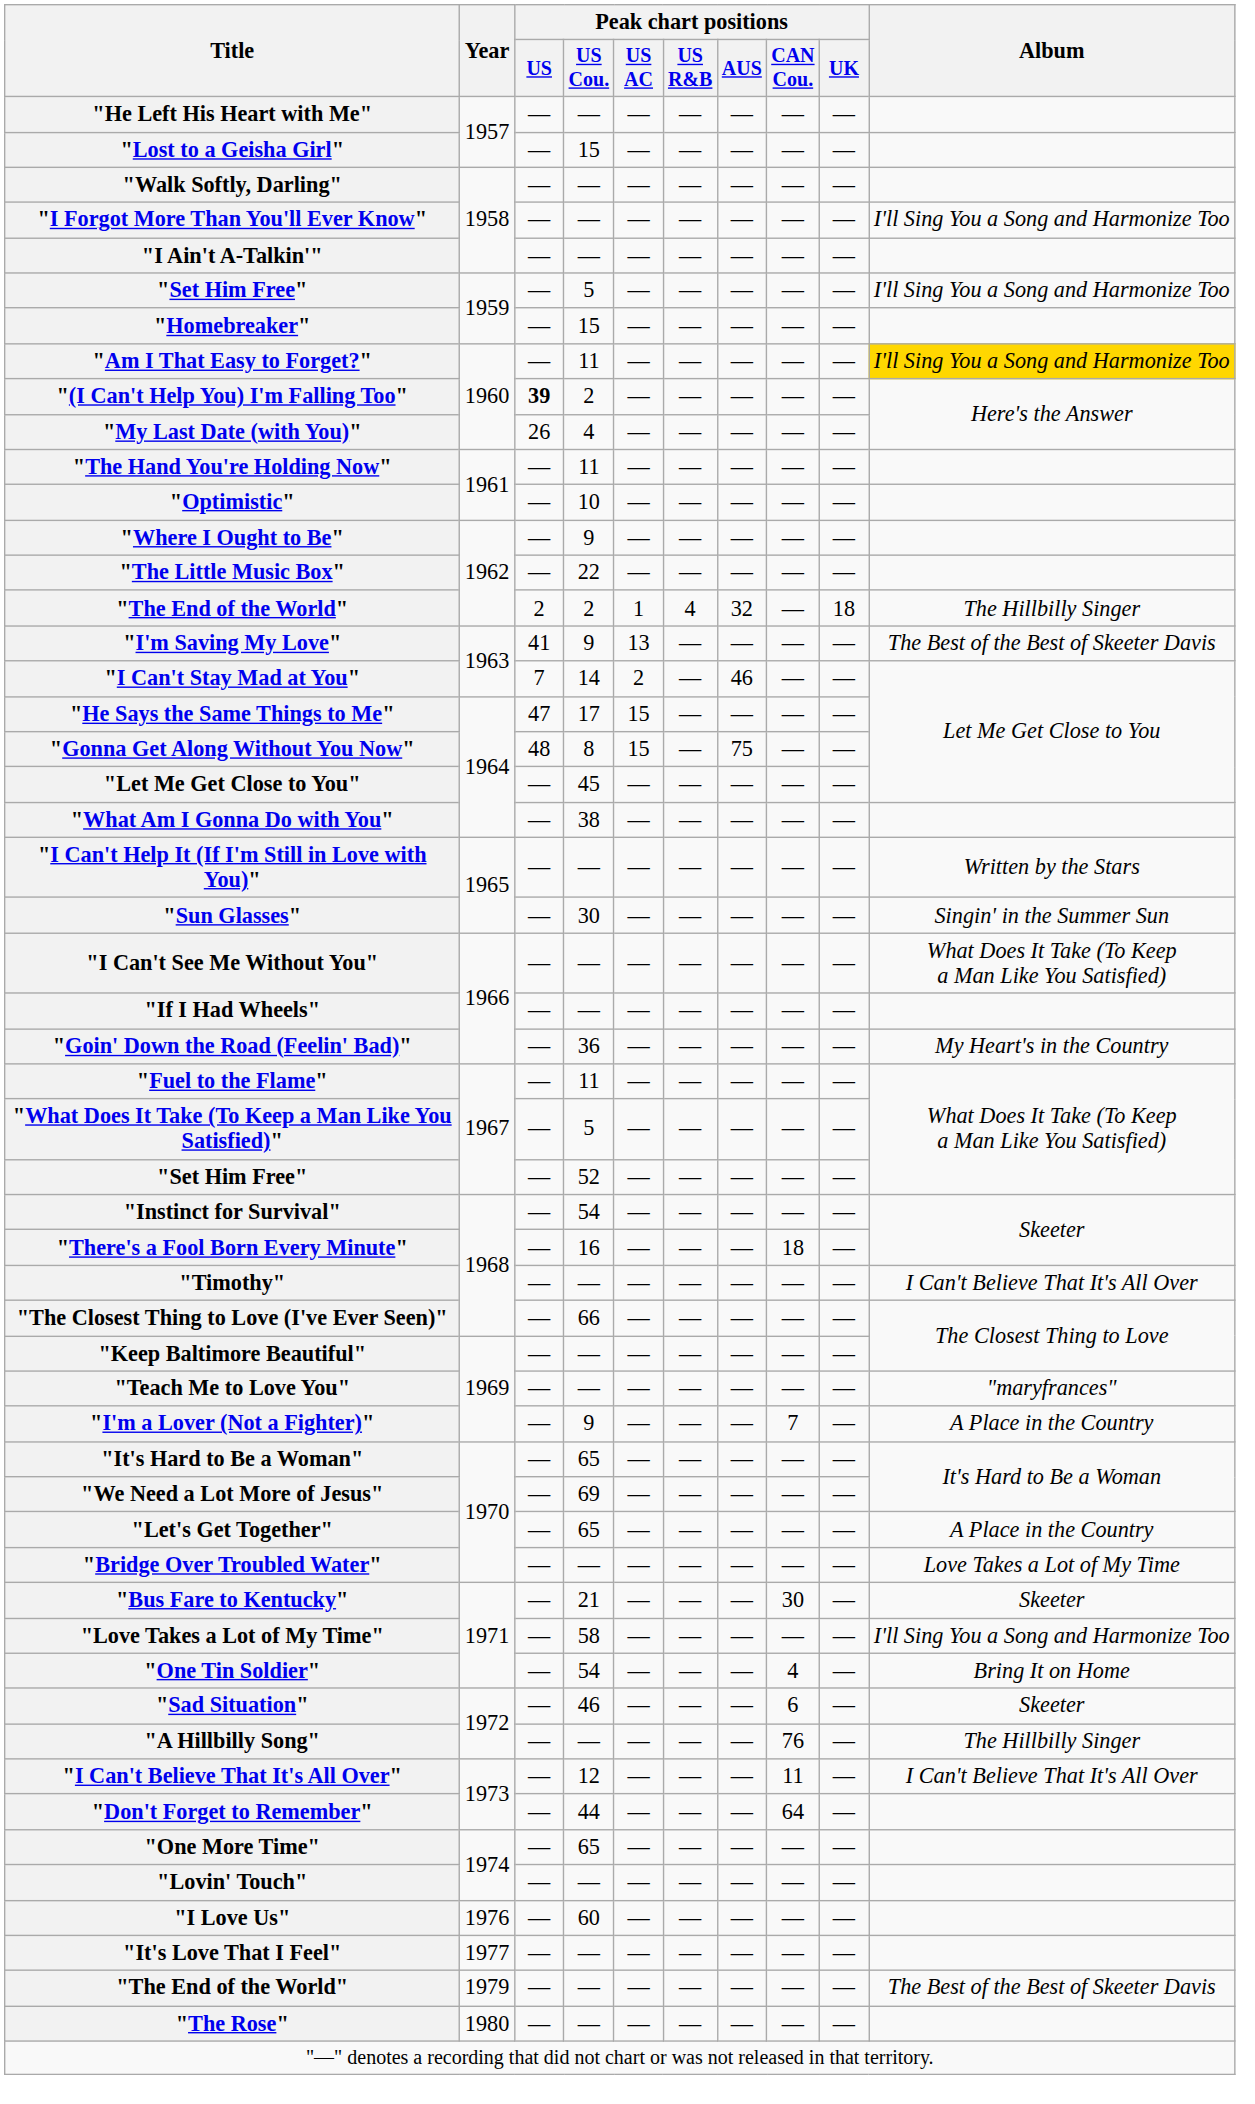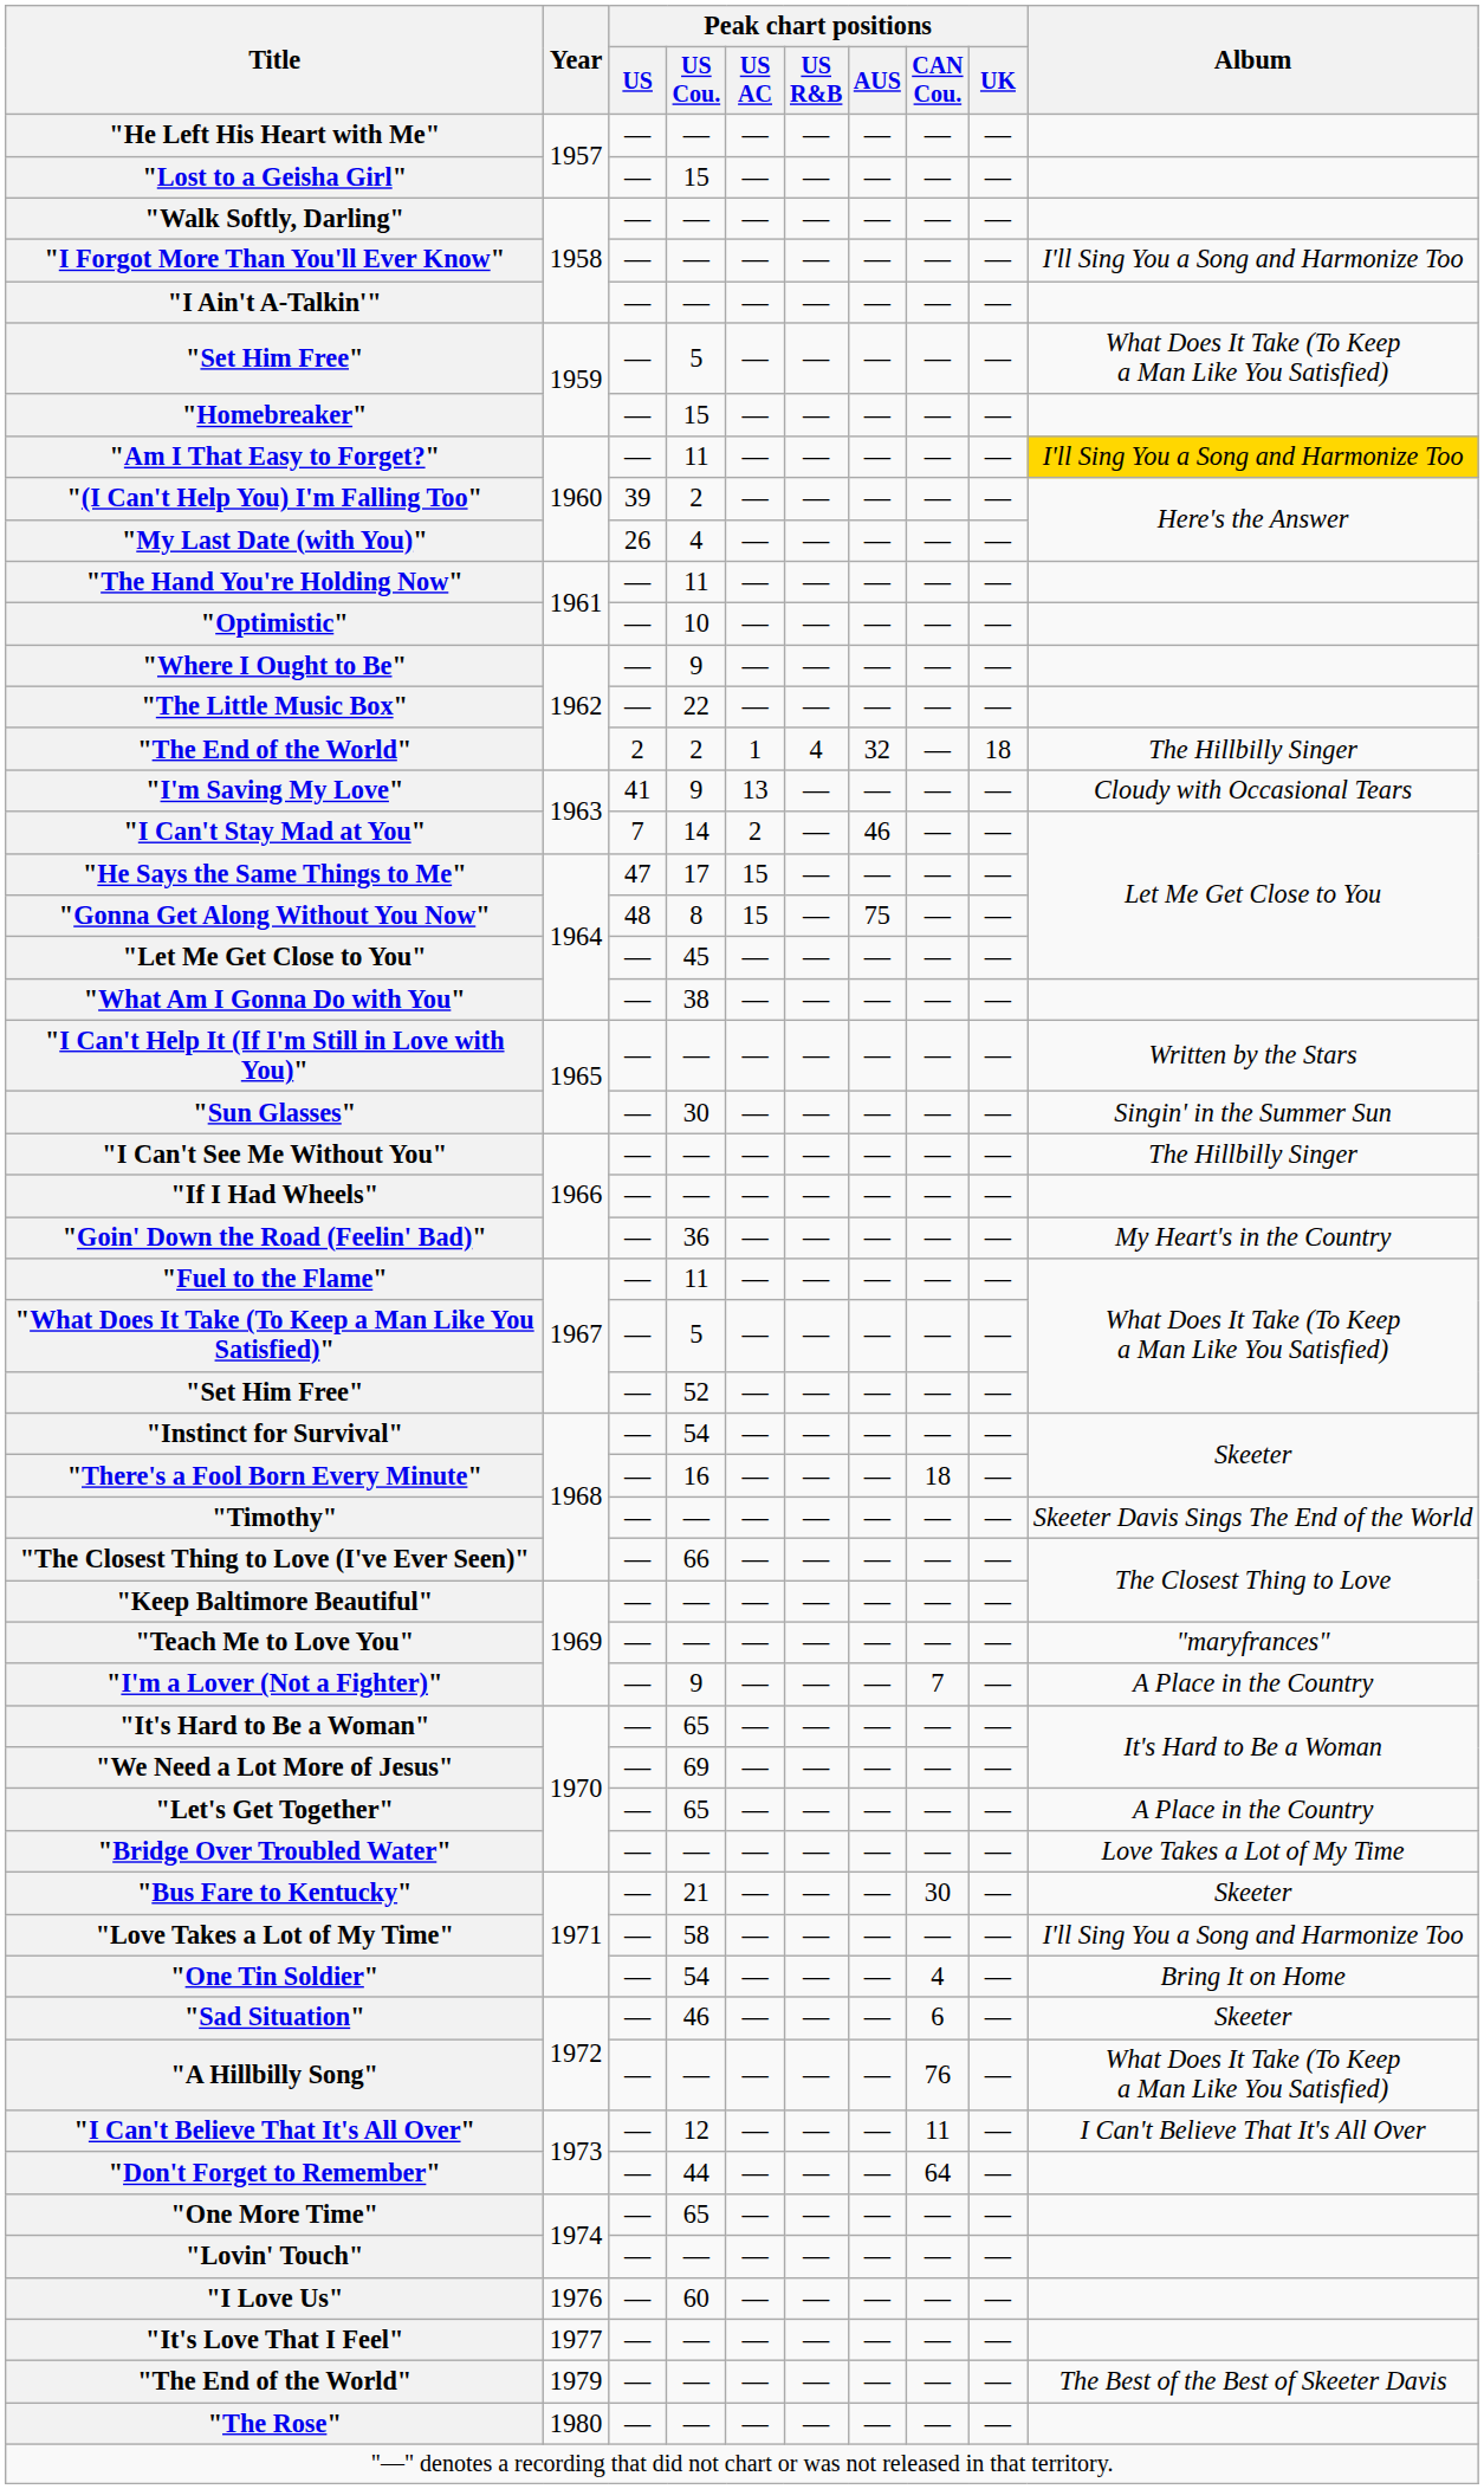"Set Him Free" / 5 | Album: I'll Sing You a Song and Harmonize Too -> What Does It Take (To Keep a Man Like You Satisfied)
"(I Can't Help You) I'm Falling Too" | Peak chart positions / US: bold -> normal
"I'm Saving My Love" | Album: The Best of the Best of Skeeter Davis -> Cloudy with Occasional Tears
"I Can't See Me Without You" | Album: What Does It Take (To Keep a Man Like You Satisfied) -> The Hillbilly Singer
"Timothy" | Album: I Can't Believe That It's All Over -> Skeeter Davis Sings The End of the World
"A Hillbilly Song" | Album: The Hillbilly Singer -> What Does It Take (To Keep a Man Like You Satisfied)
